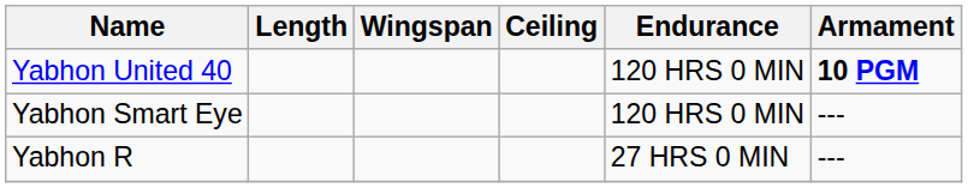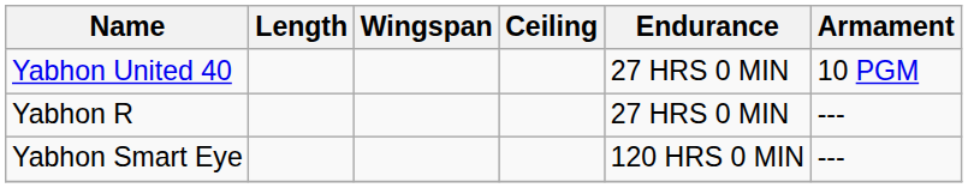Yabhon United 40 | Endurance: 120 HRS 0 MIN -> 27 HRS 0 MIN
Yabhon United 40 | Armament: bold -> normal
rows swapped: Yabhon Smart Eye <-> Yabhon R
